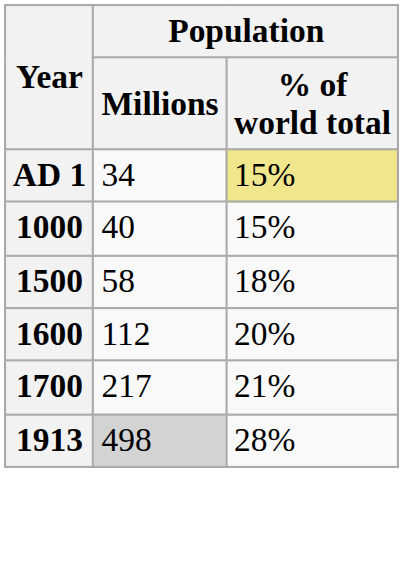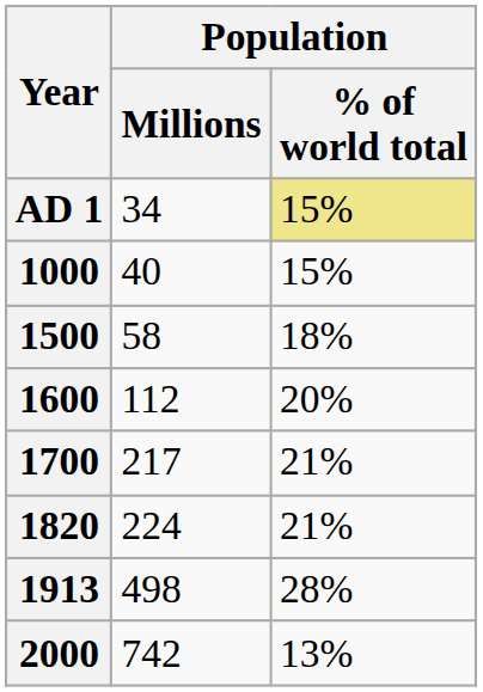+ row: 1820 | 224 | 21%
1913 | Population / Millions: lightgrey background -> no background
+ row: 2000 | 742 | 13%
